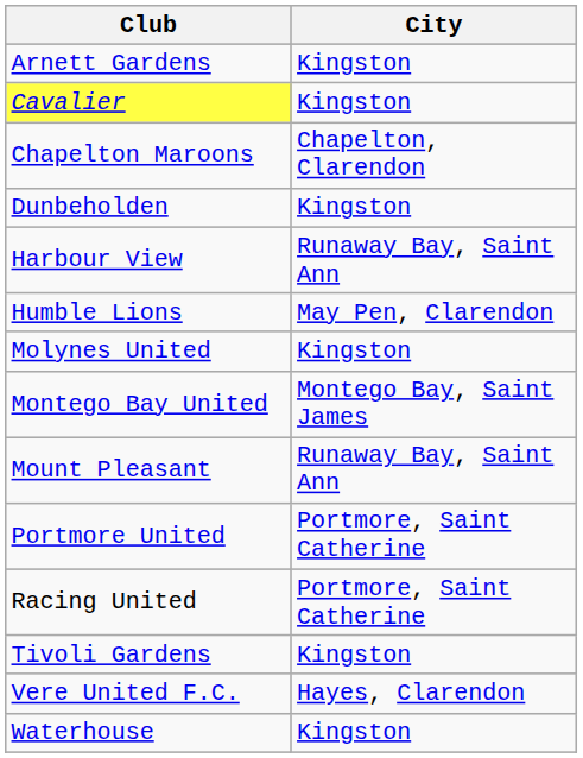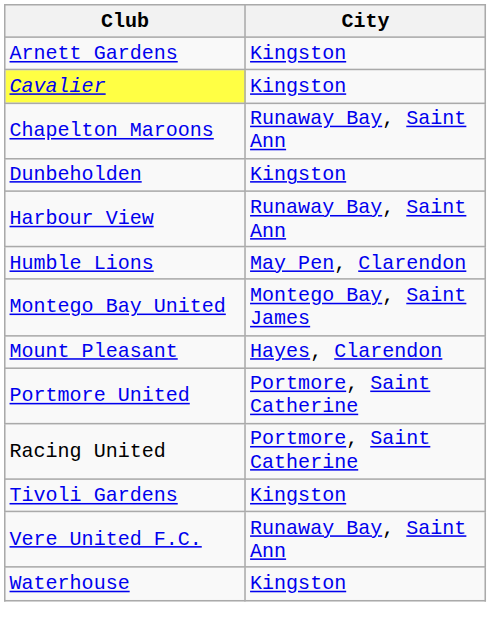Chapelton Maroons | City: Chapelton, Clarendon -> Runaway Bay, Saint Ann
- row: Molynes United | Kingston
Mount Pleasant | City: Runaway Bay, Saint Ann -> Hayes, Clarendon
Vere United F.C. | City: Hayes, Clarendon -> Runaway Bay, Saint Ann
